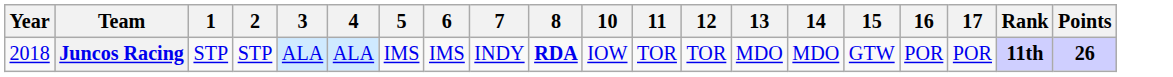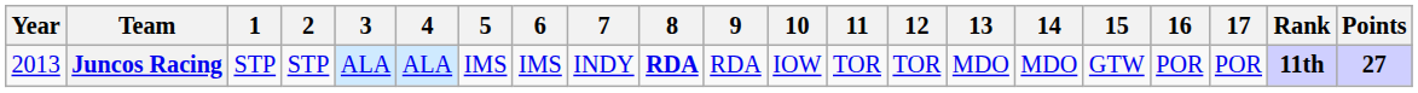+ column: 9 | RDA
Juncos Racing | Year: 2018 -> 2013
Juncos Racing | Points: 26 -> 27
